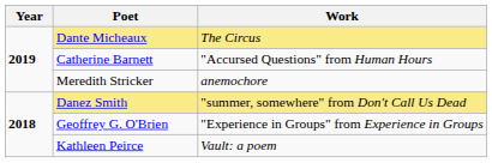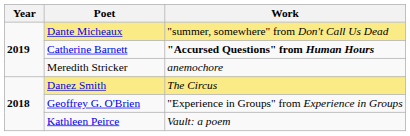Dante Micheaux | Work: The Circus -> "summer, somewhere" from Don't Call Us Dead
Catherine Barnett | Work: normal -> bold
Danez Smith | Work: "summer, somewhere" from Don't Call Us Dead -> The Circus
